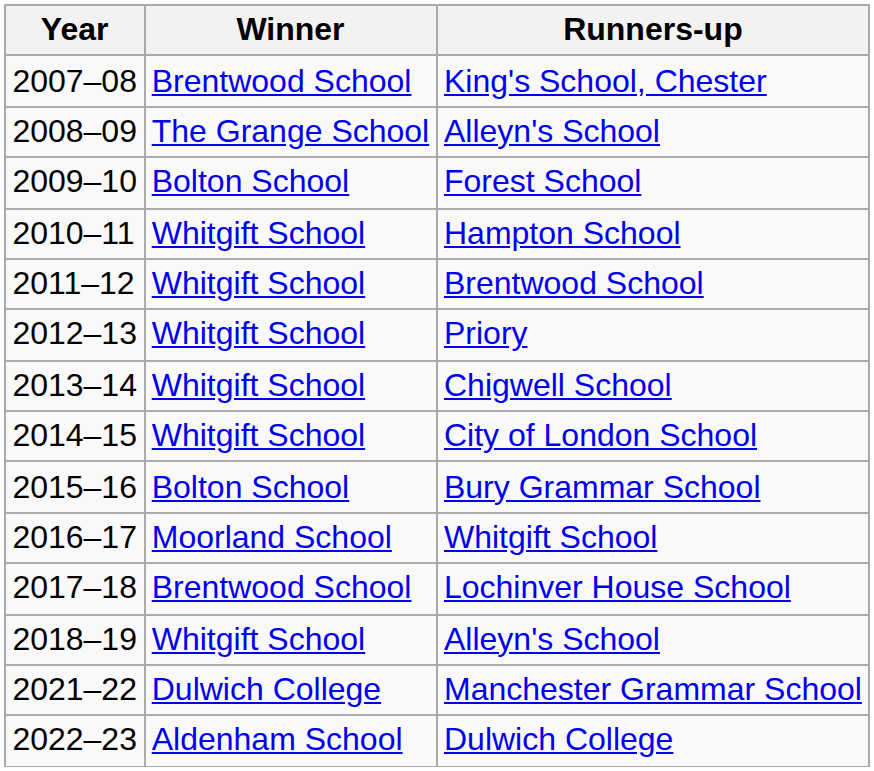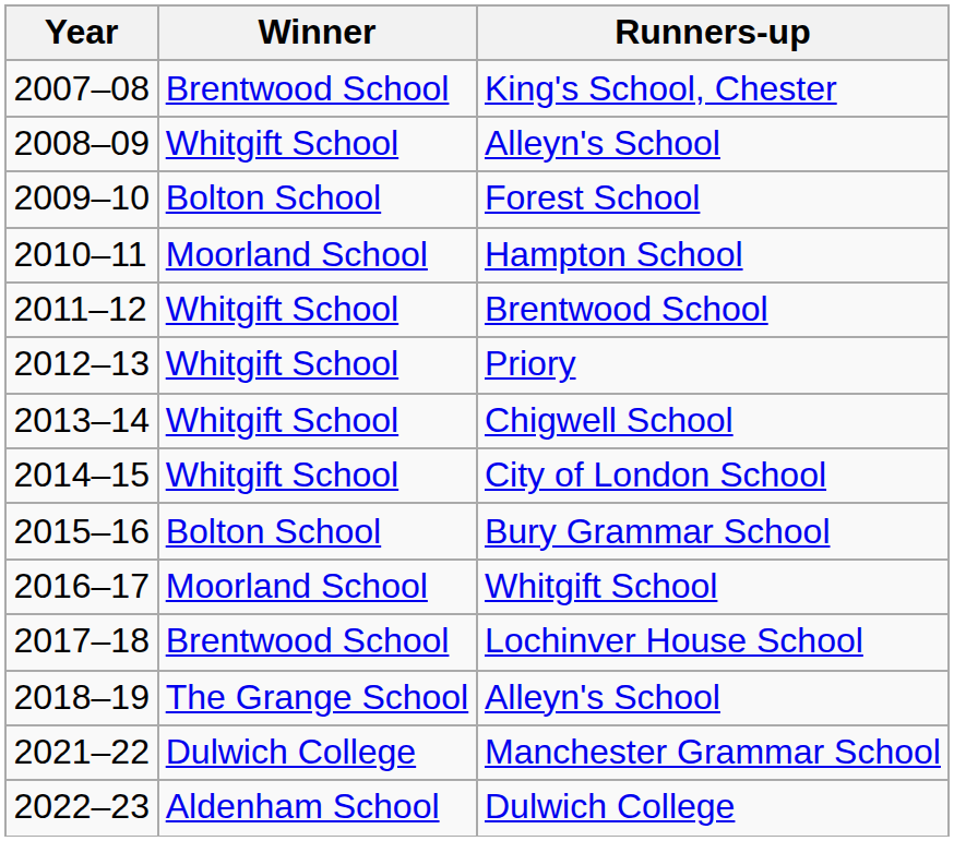2008–09 / Alleyn's School | Winner: The Grange School -> Whitgift School
Hampton School | Winner: Whitgift School -> Moorland School
2018–19 / Alleyn's School | Winner: Whitgift School -> The Grange School
